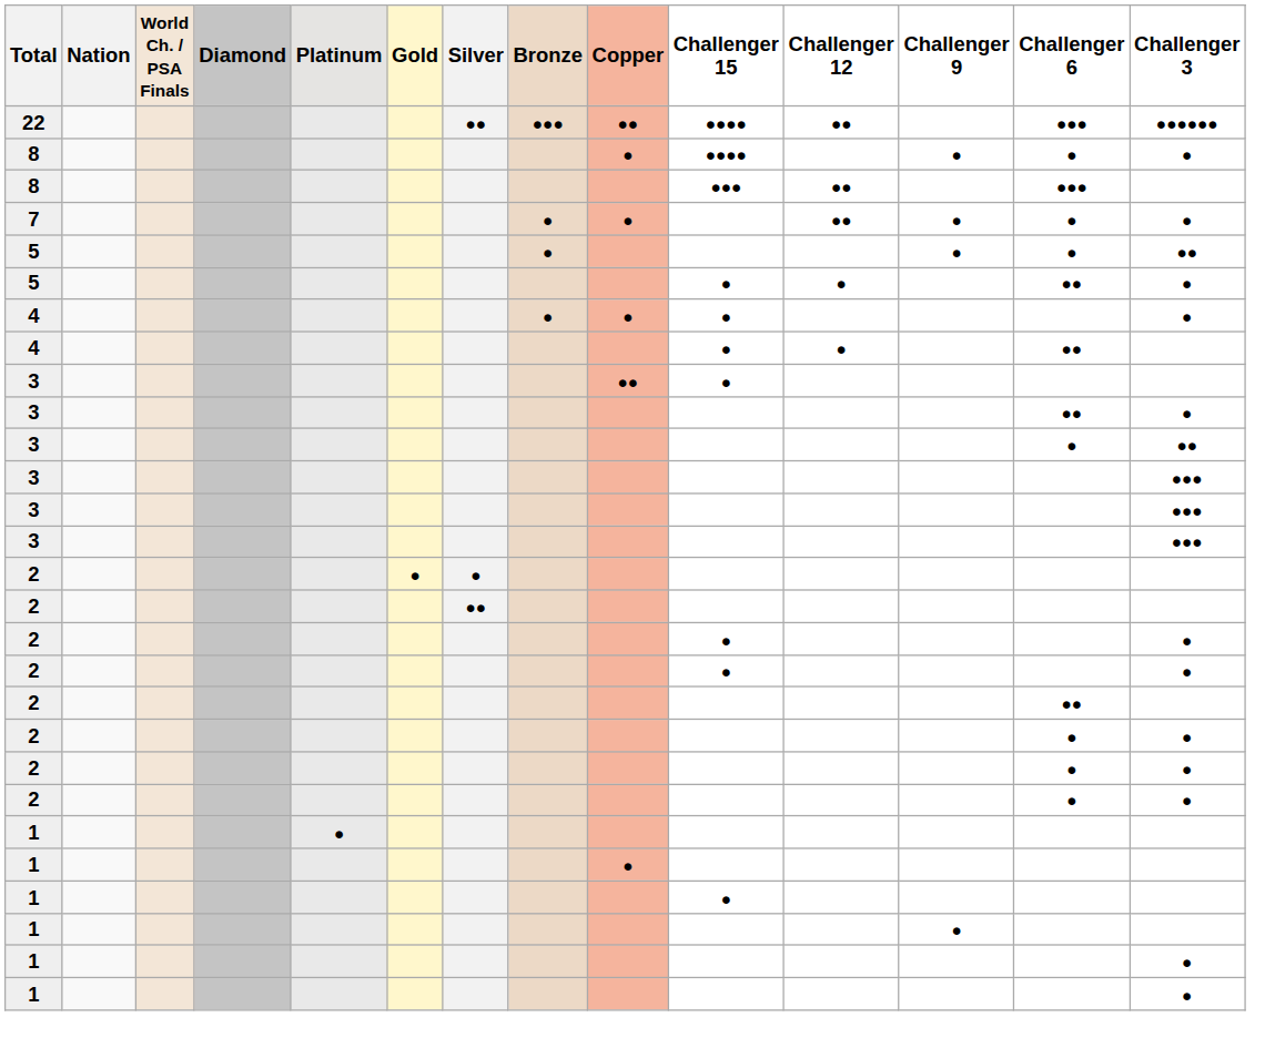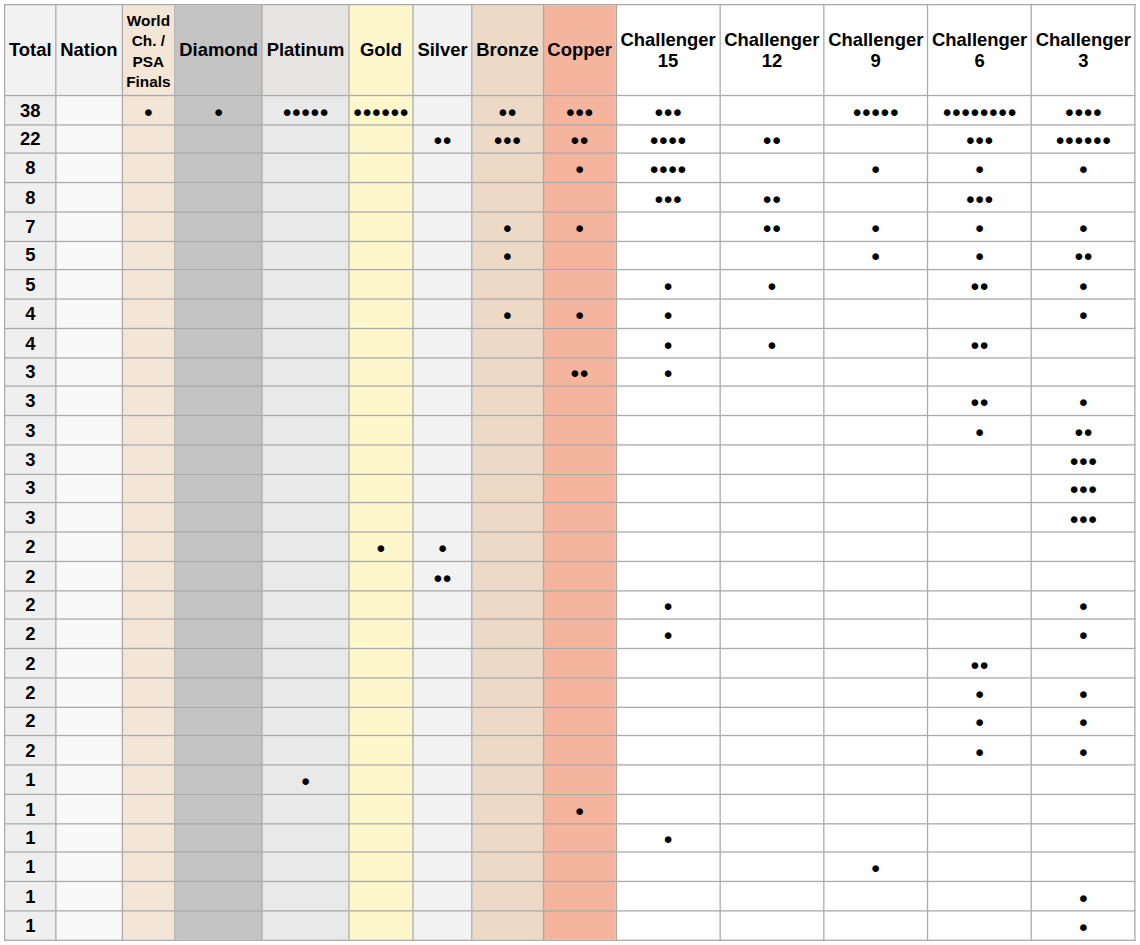+ row: 38 | ● | ● | ●●●●● | ●●●●●● | ●● | ●●● | ●●● | ●●●●● | ●●●●●●●● | ●●●●
